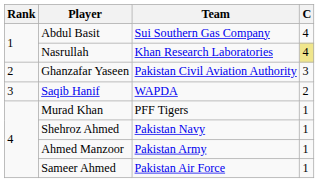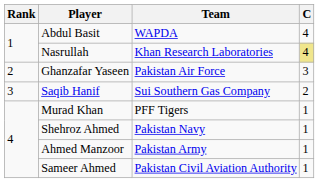Abdul Basit | Team: Sui Southern Gas Company -> WAPDA
Ghanzafar Yaseen | Team: Pakistan Civil Aviation Authority -> Pakistan Air Force
Saqib Hanif | Team: WAPDA -> Sui Southern Gas Company
Sameer Ahmed | Team: Pakistan Air Force -> Pakistan Civil Aviation Authority
